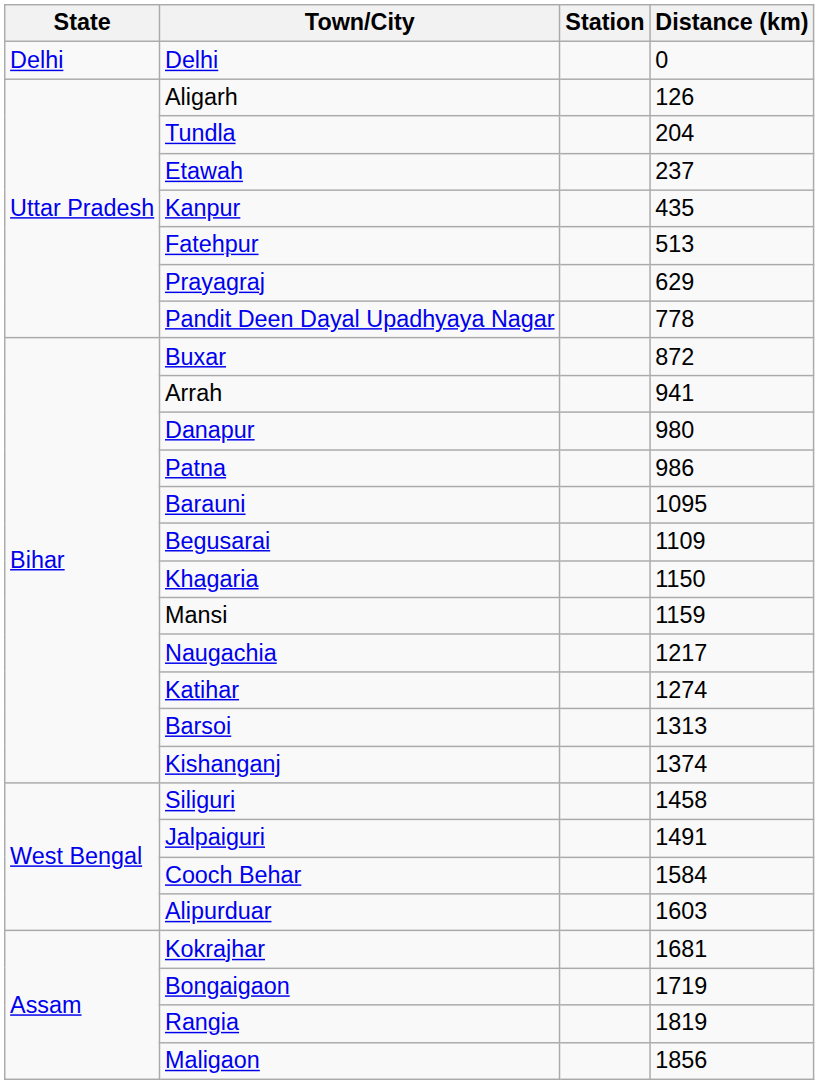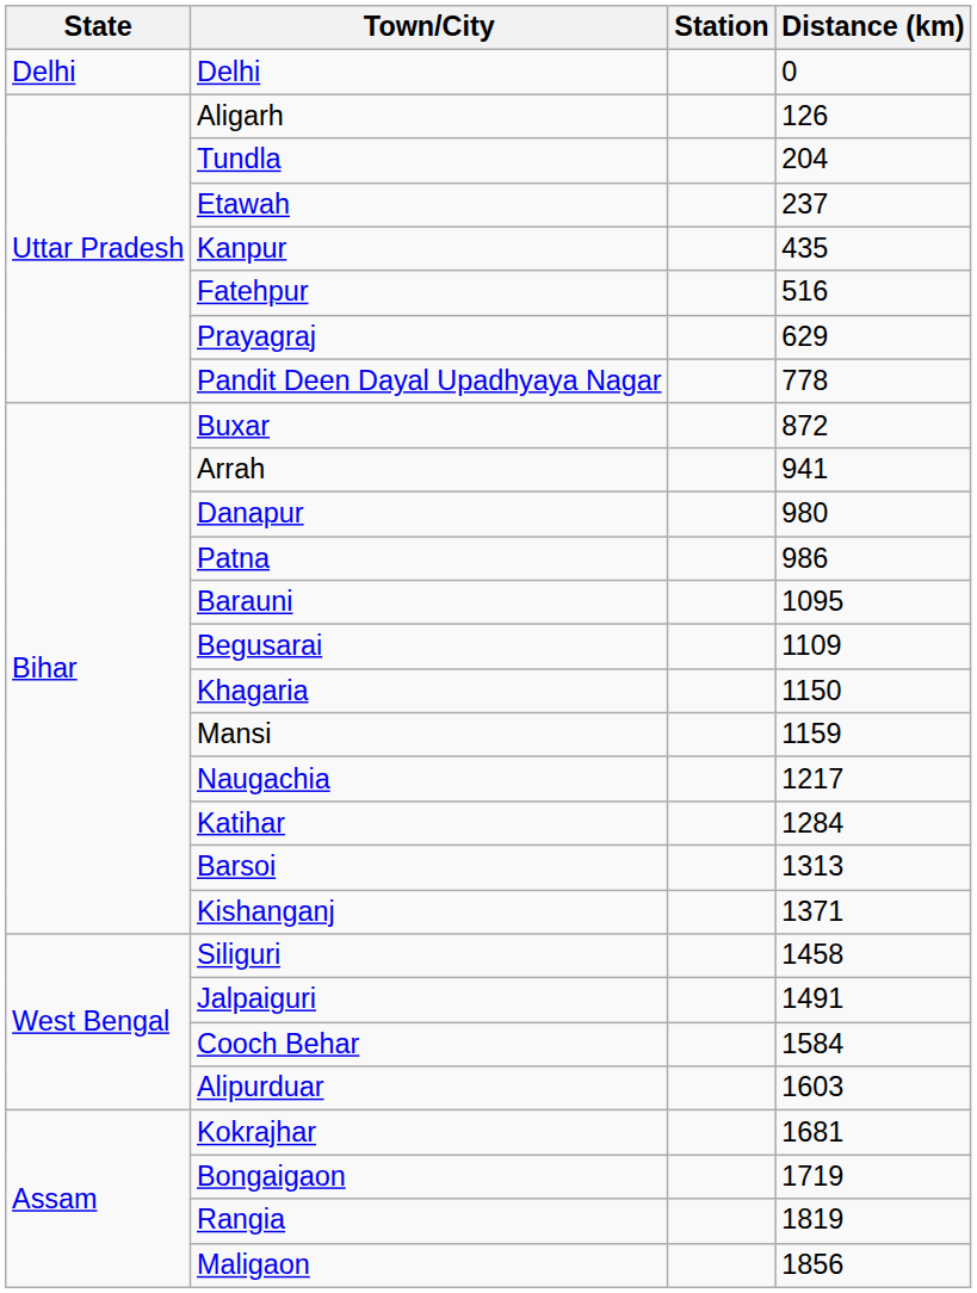Fatehpur | Distance (km): 513 -> 516
Katihar | Distance (km): 1274 -> 1284
Kishanganj | Distance (km): 1374 -> 1371
